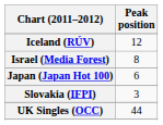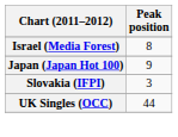- row: Iceland (RÚV) | 12
Japan (Japan Hot 100) | Peak position: 6 -> 9
